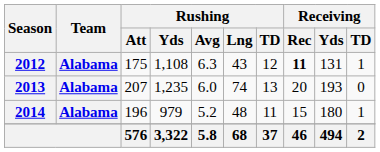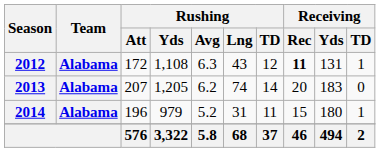2012 | Rushing / Att: 175 -> 172
2013 | Rushing / Yds: 1,235 -> 1,205
2013 | Rushing / Avg: 6.0 -> 6.2
2013 | Rushing / TD: 13 -> 14
2013 | Receiving / Yds: 193 -> 183
2014 | Rushing / Lng: 48 -> 31
